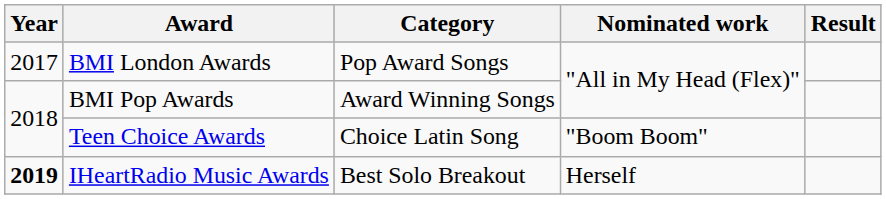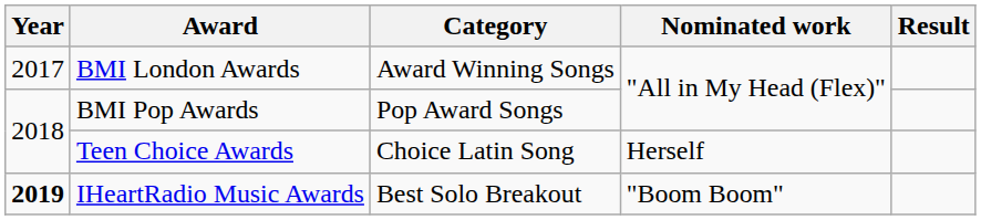BMI London Awards | Category: Pop Award Songs -> Award Winning Songs
BMI Pop Awards | Category: Award Winning Songs -> Pop Award Songs
Teen Choice Awards | Nominated work: "Boom Boom" -> Herself
IHeartRadio Music Awards | Nominated work: Herself -> "Boom Boom"
